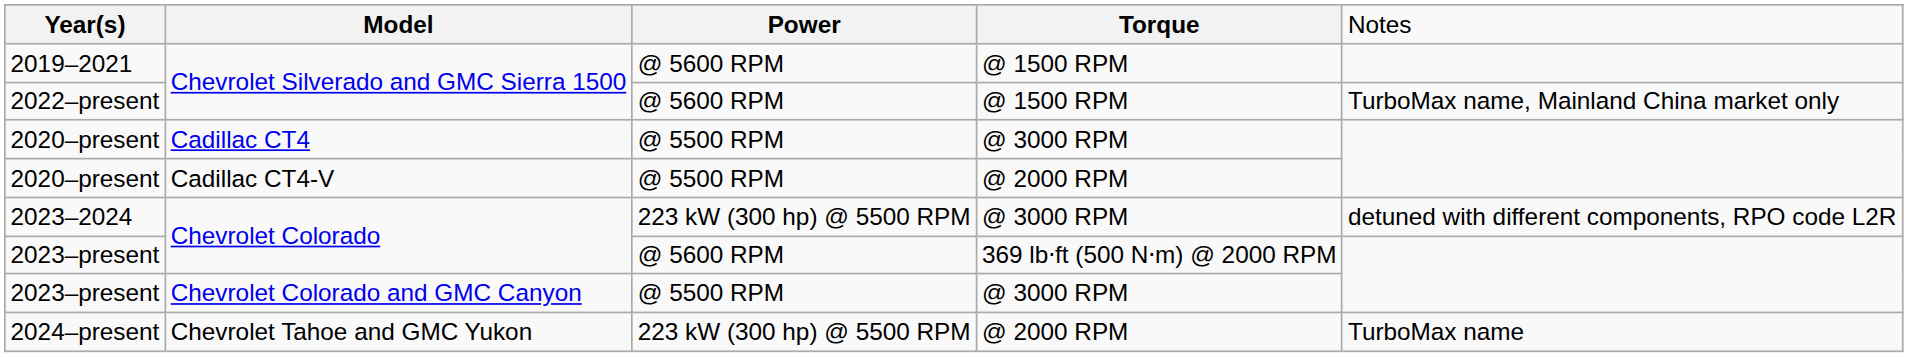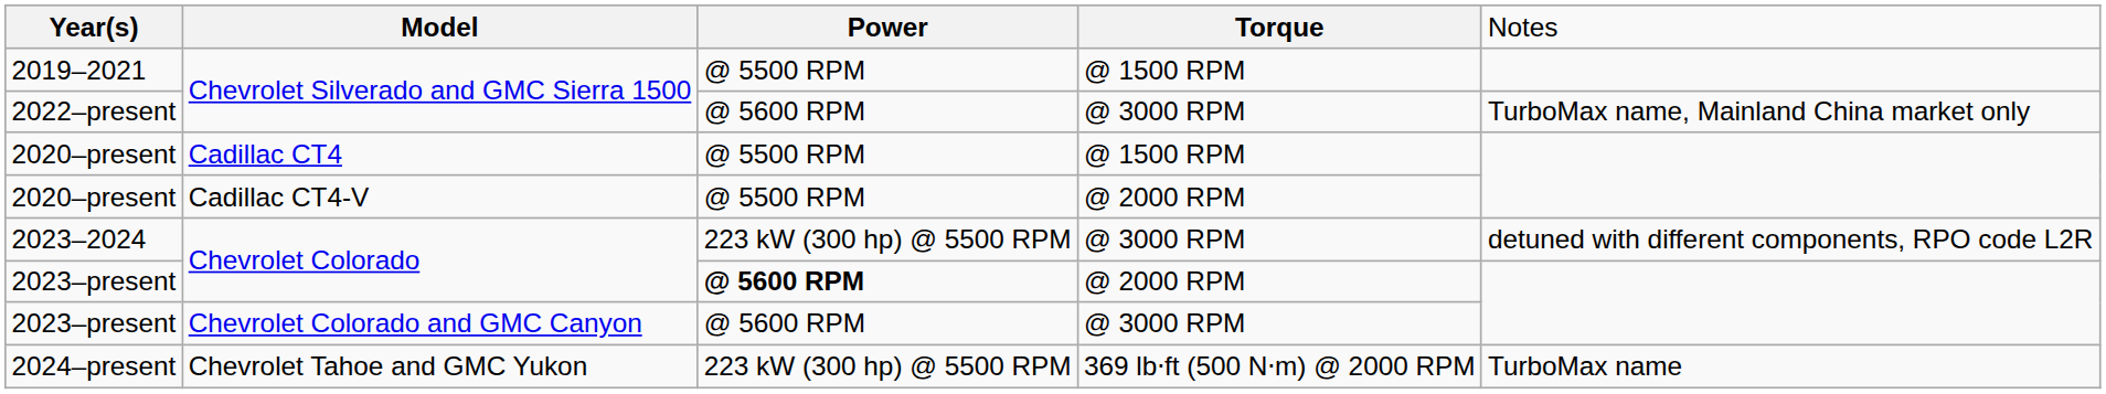2019–2021 | column 3: @ 5600 RPM -> @ 5500 RPM
2022–present | column 4: @ 1500 RPM -> @ 3000 RPM
2020–present / Cadillac CT4 | column 4: @ 3000 RPM -> @ 1500 RPM
2023–present / Chevrolet Colorado | column 3: normal -> bold
2023–present / Chevrolet Colorado | column 4: 369 lb⋅ft (500 N⋅m) @ 2000 RPM -> @ 2000 RPM
2023–present / Chevrolet Colorado and GMC Canyon | column 3: @ 5500 RPM -> @ 5600 RPM
2024–present | column 4: @ 2000 RPM -> 369 lb⋅ft (500 N⋅m) @ 2000 RPM
